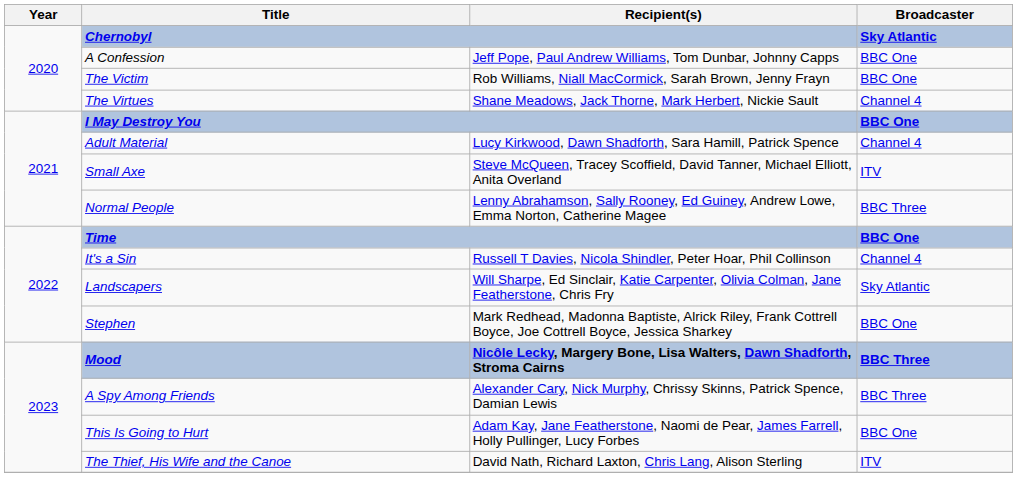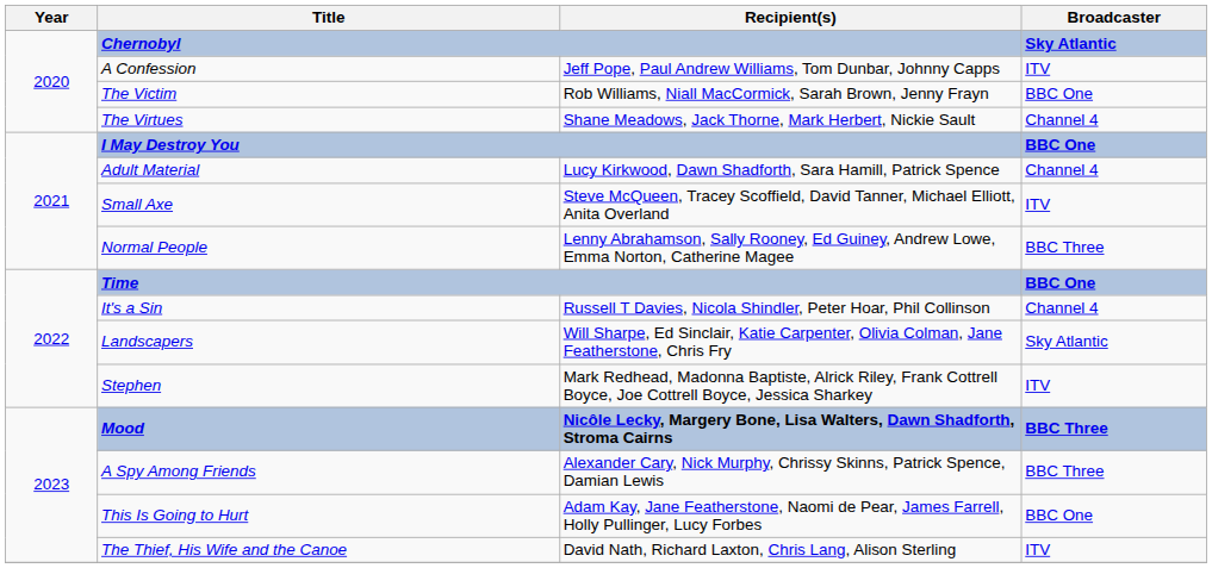A Confession | Broadcaster: BBC One -> ITV
Stephen | Broadcaster: BBC One -> ITV
